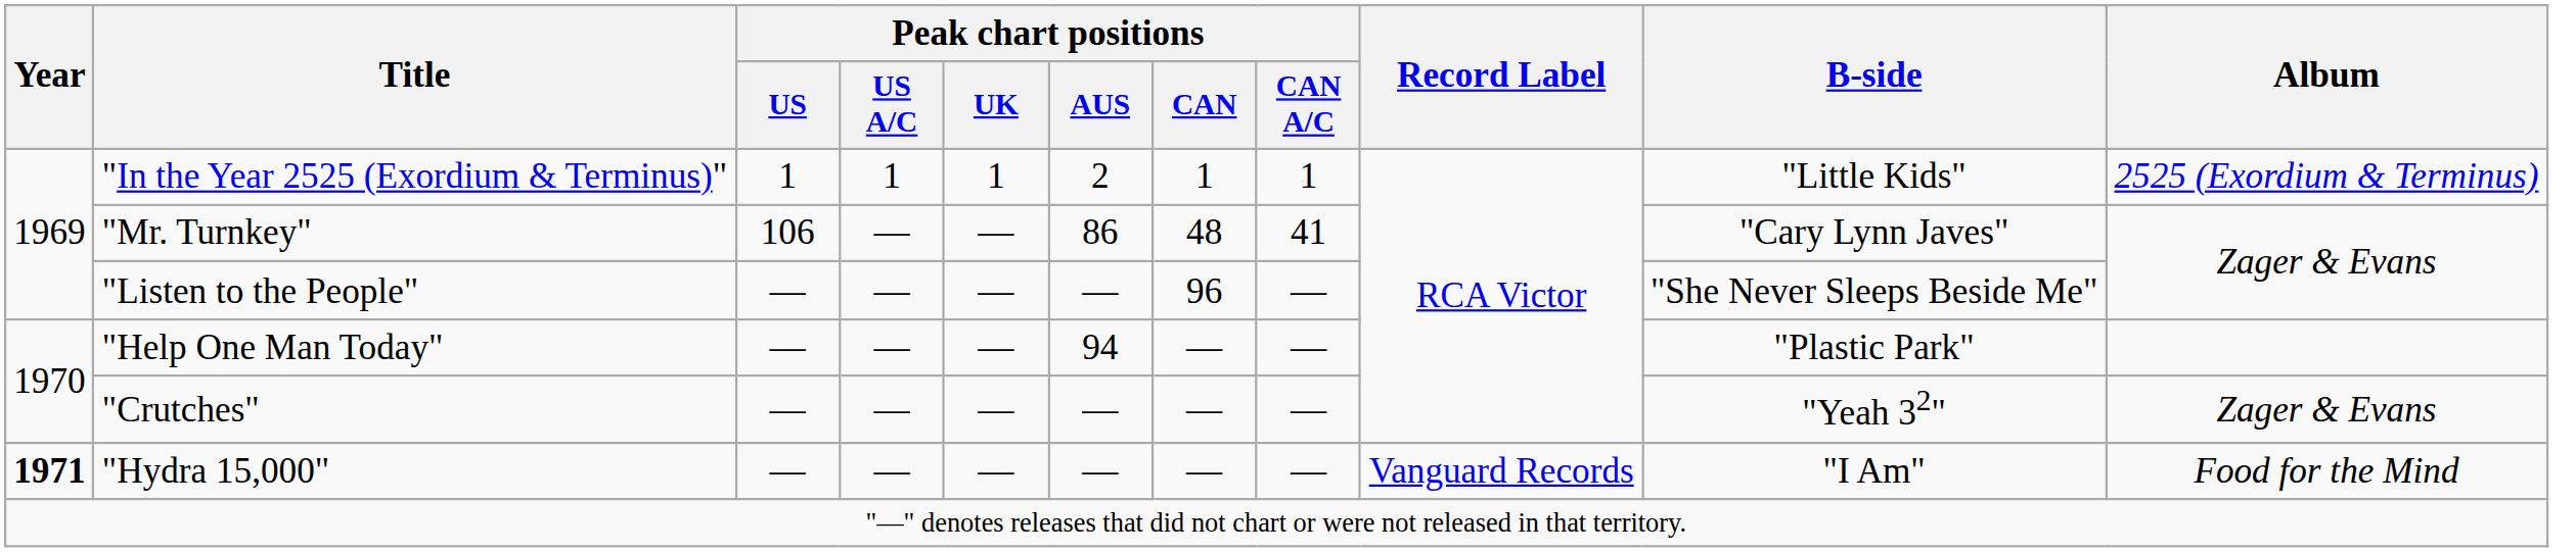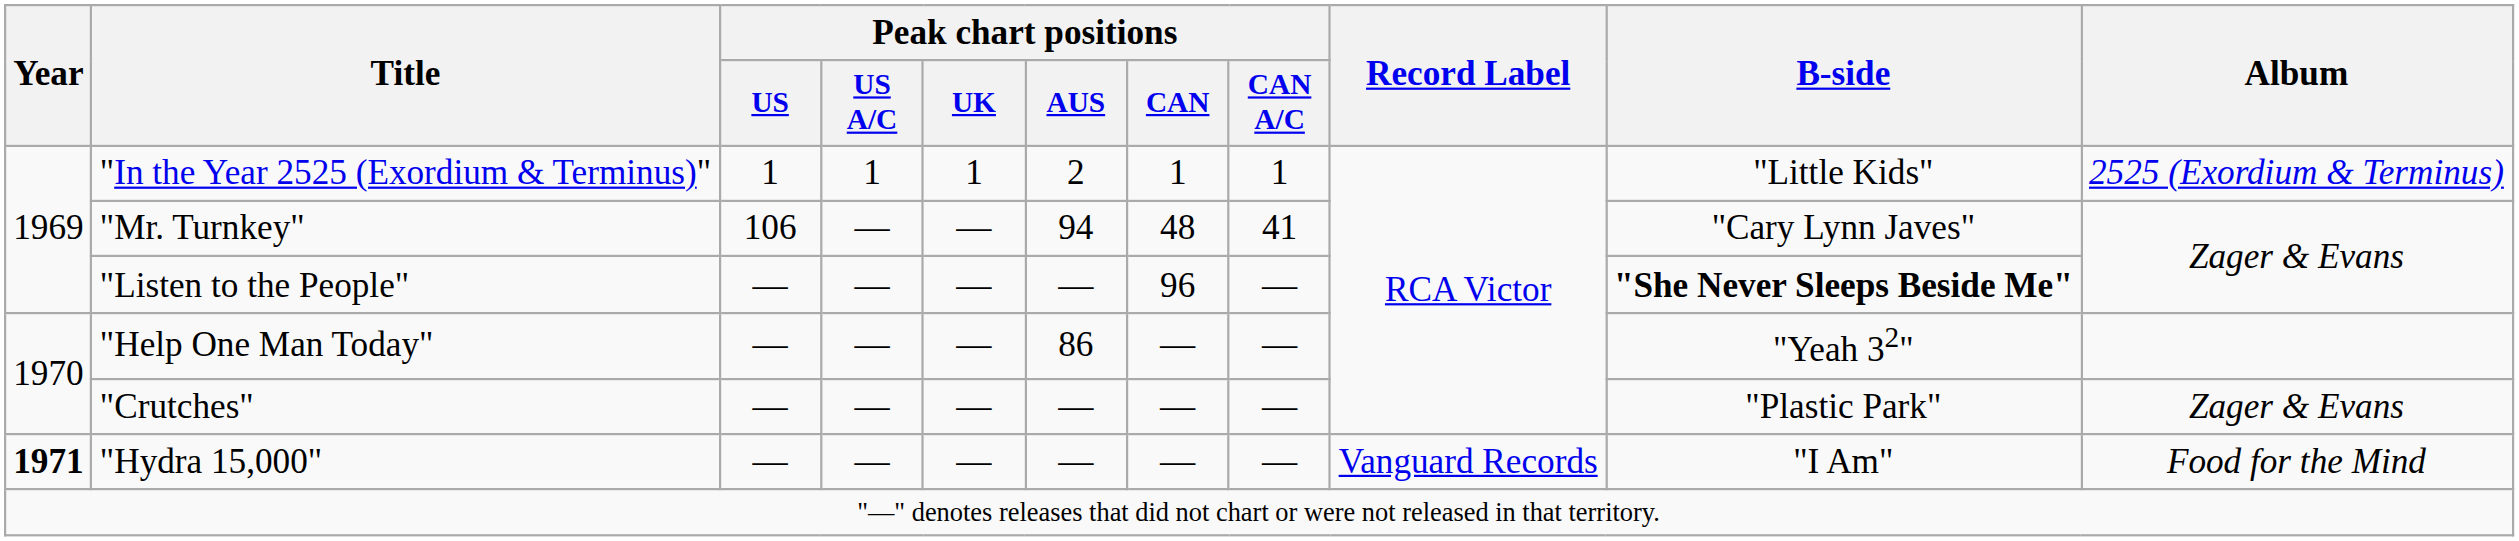"Mr. Turnkey" | Peak chart positions / AUS: 86 -> 94
"Listen to the People" | B-side: normal -> bold
"Help One Man Today" | Peak chart positions / AUS: 94 -> 86
"Help One Man Today" | B-side: "Plastic Park" -> "Yeah 32"
"Crutches" | B-side: "Yeah 32" -> "Plastic Park"
